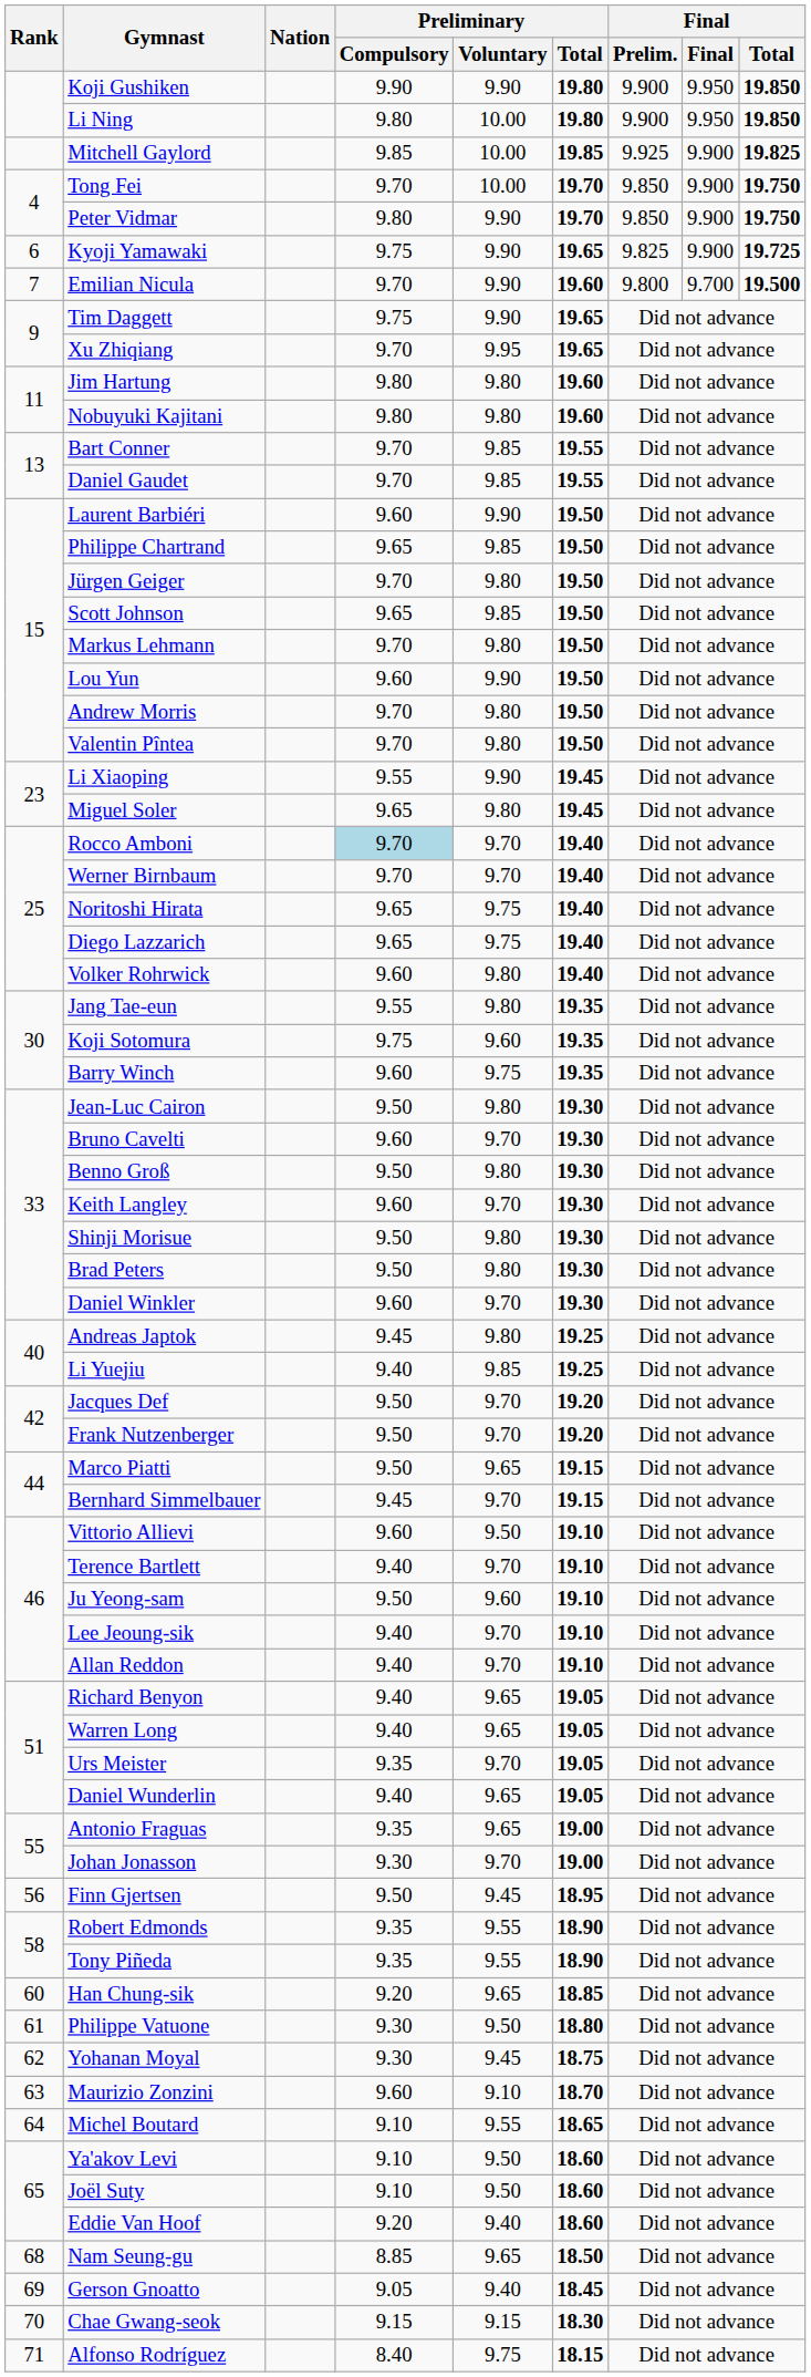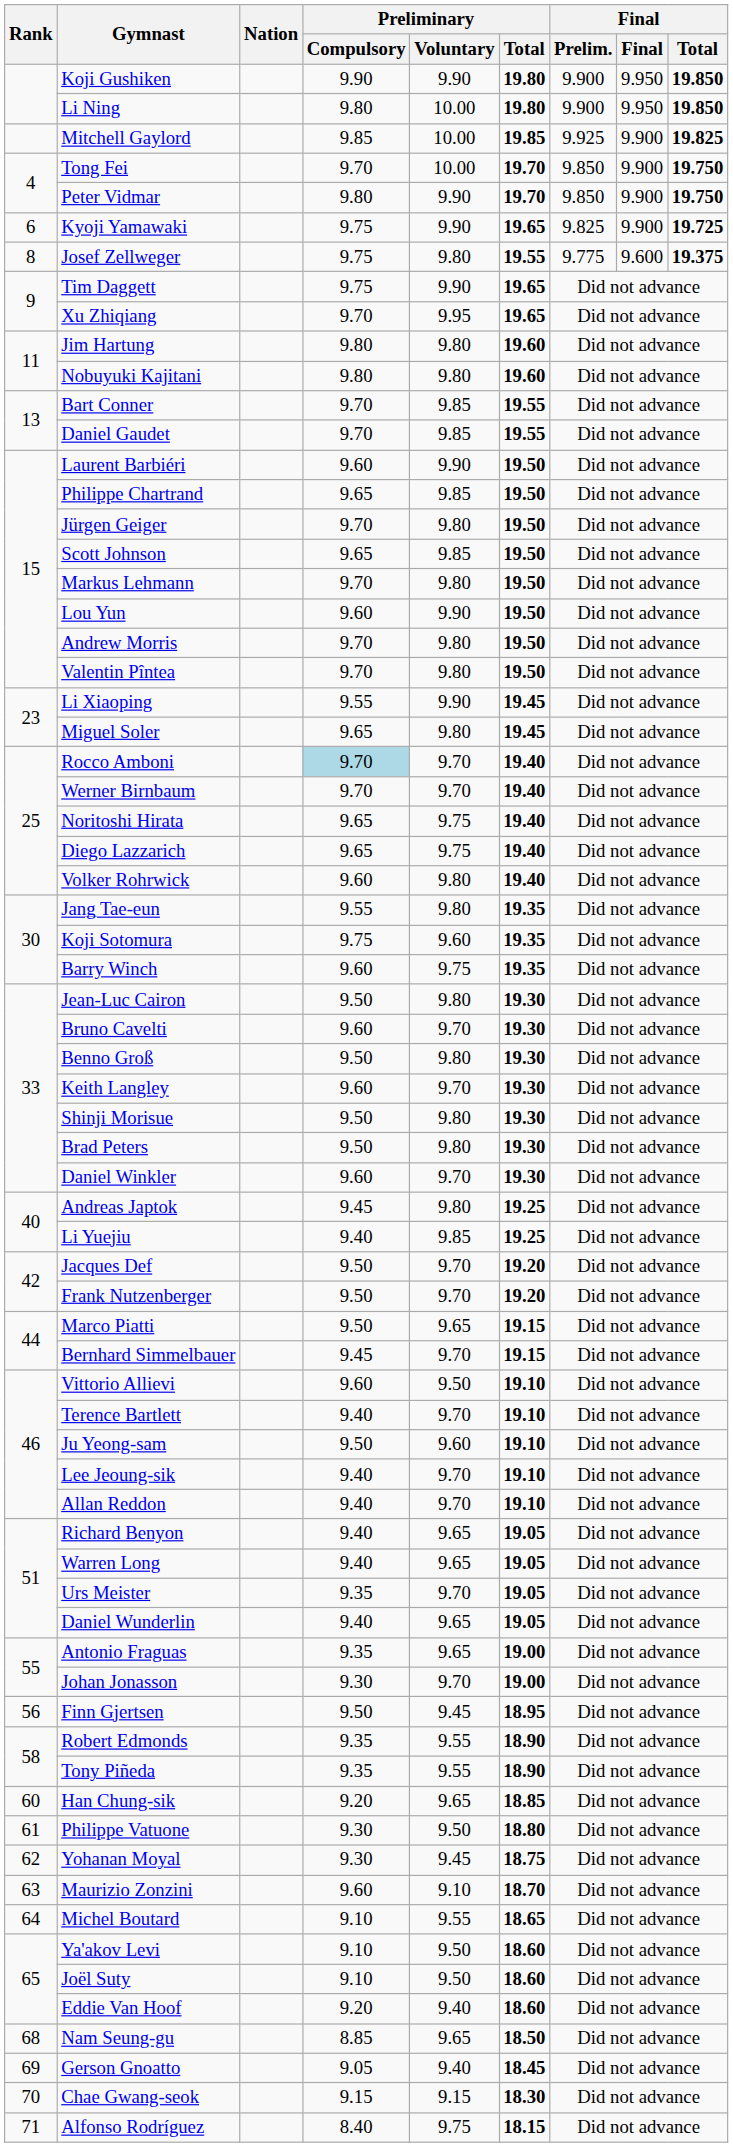- row: 7 | Emilian Nicula | 9.70 | 9.90 | 19.60 | 9.800 | 9.700 | 19.500
+ row: 8 | Josef Zellweger | 9.75 | 9.80 | 19.55 | 9.775 | 9.600 | 19.375
